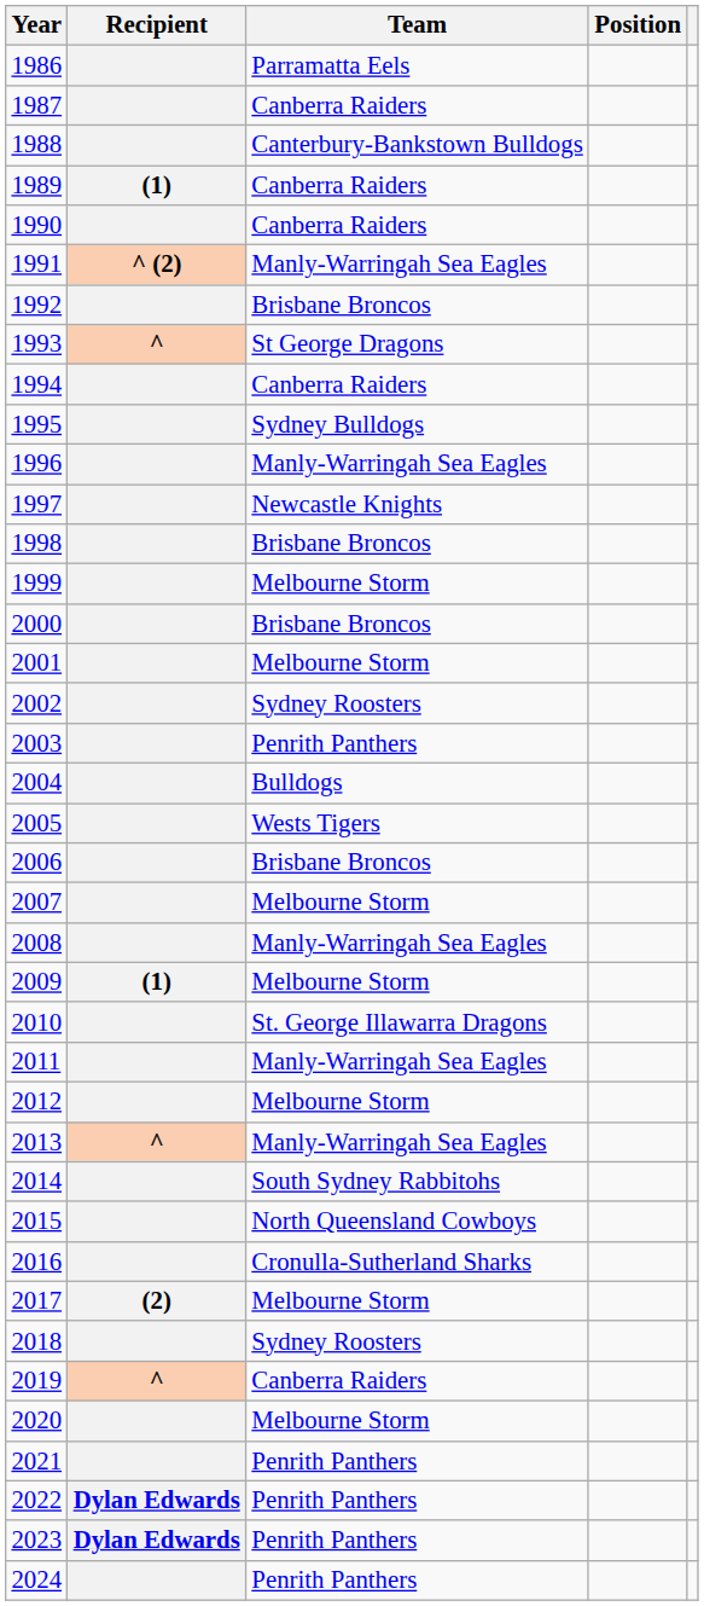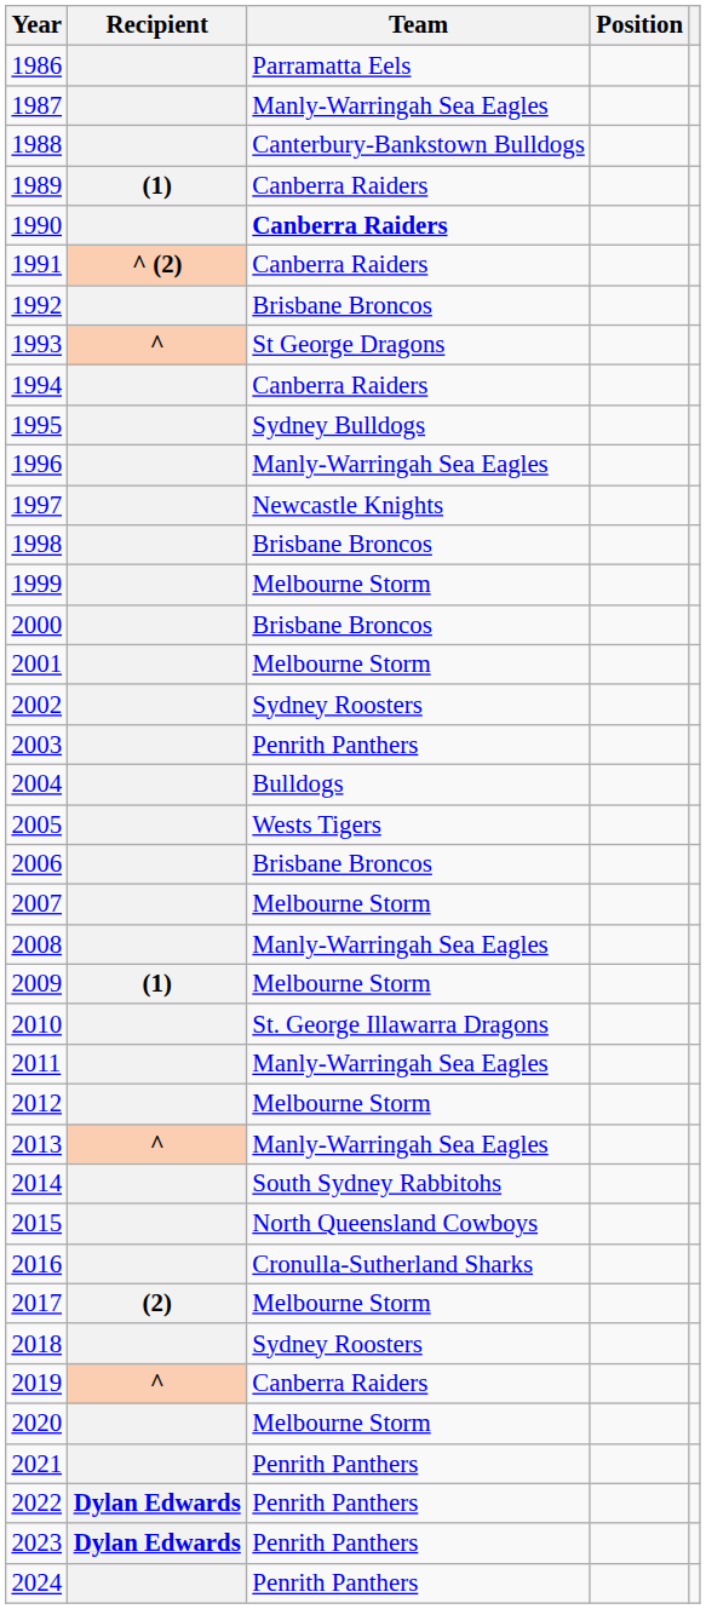1987 | Team: Canberra Raiders -> Manly-Warringah Sea Eagles
1990 | Team: normal -> bold
1991 | Team: Manly-Warringah Sea Eagles -> Canberra Raiders
